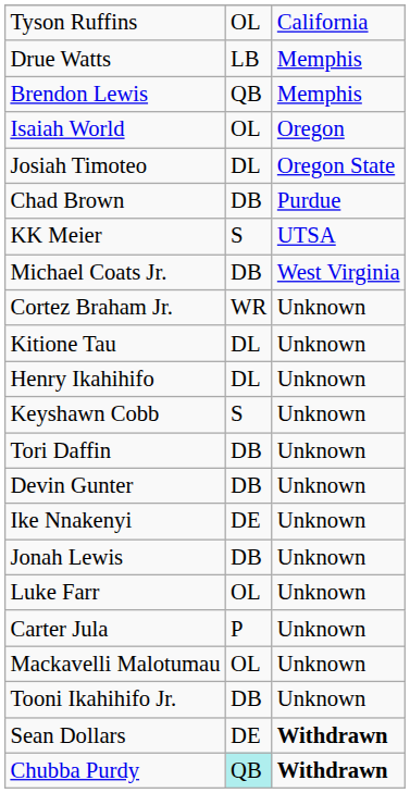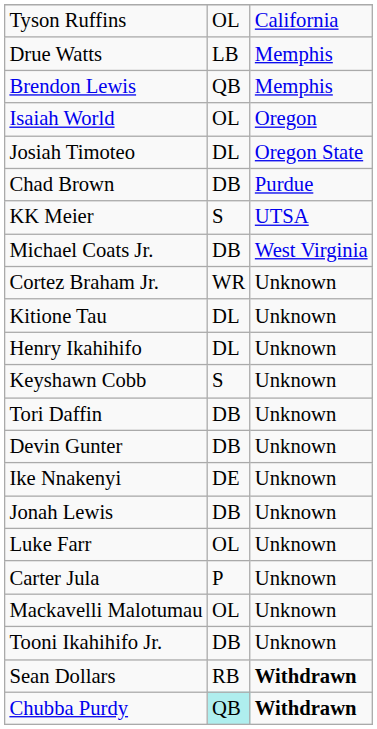Sean Dollars | column 2: DE -> RB
